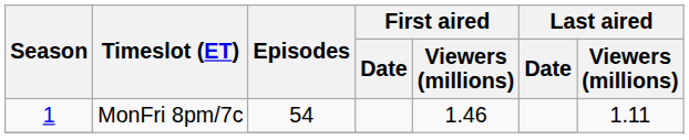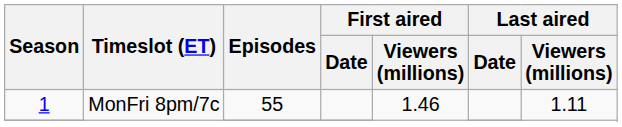1 / MonFri 8pm/7c | Episodes: 54 -> 55
